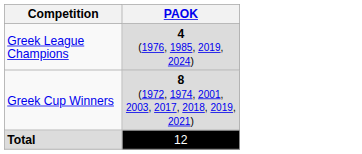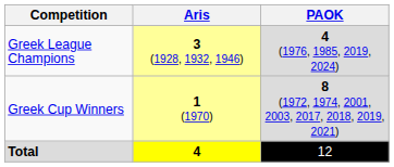+ column: Aris | 3 (1928, 1932, 1946) | 1 (1970) | 4
